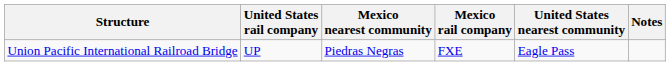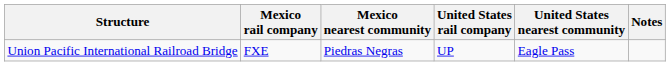columns swapped: Mexico rail company <-> United States rail company
